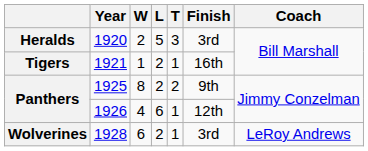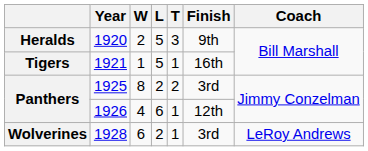1920 | Finish: 3rd -> 9th
1921 | L: 2 -> 5
1925 | Finish: 9th -> 3rd
